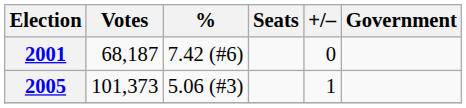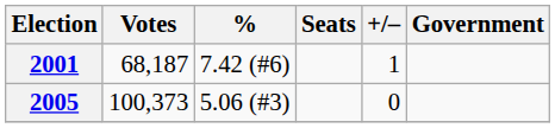2001 | +/–: 0 -> 1
2005 | Votes: 101,373 -> 100,373
2005 | +/–: 1 -> 0
